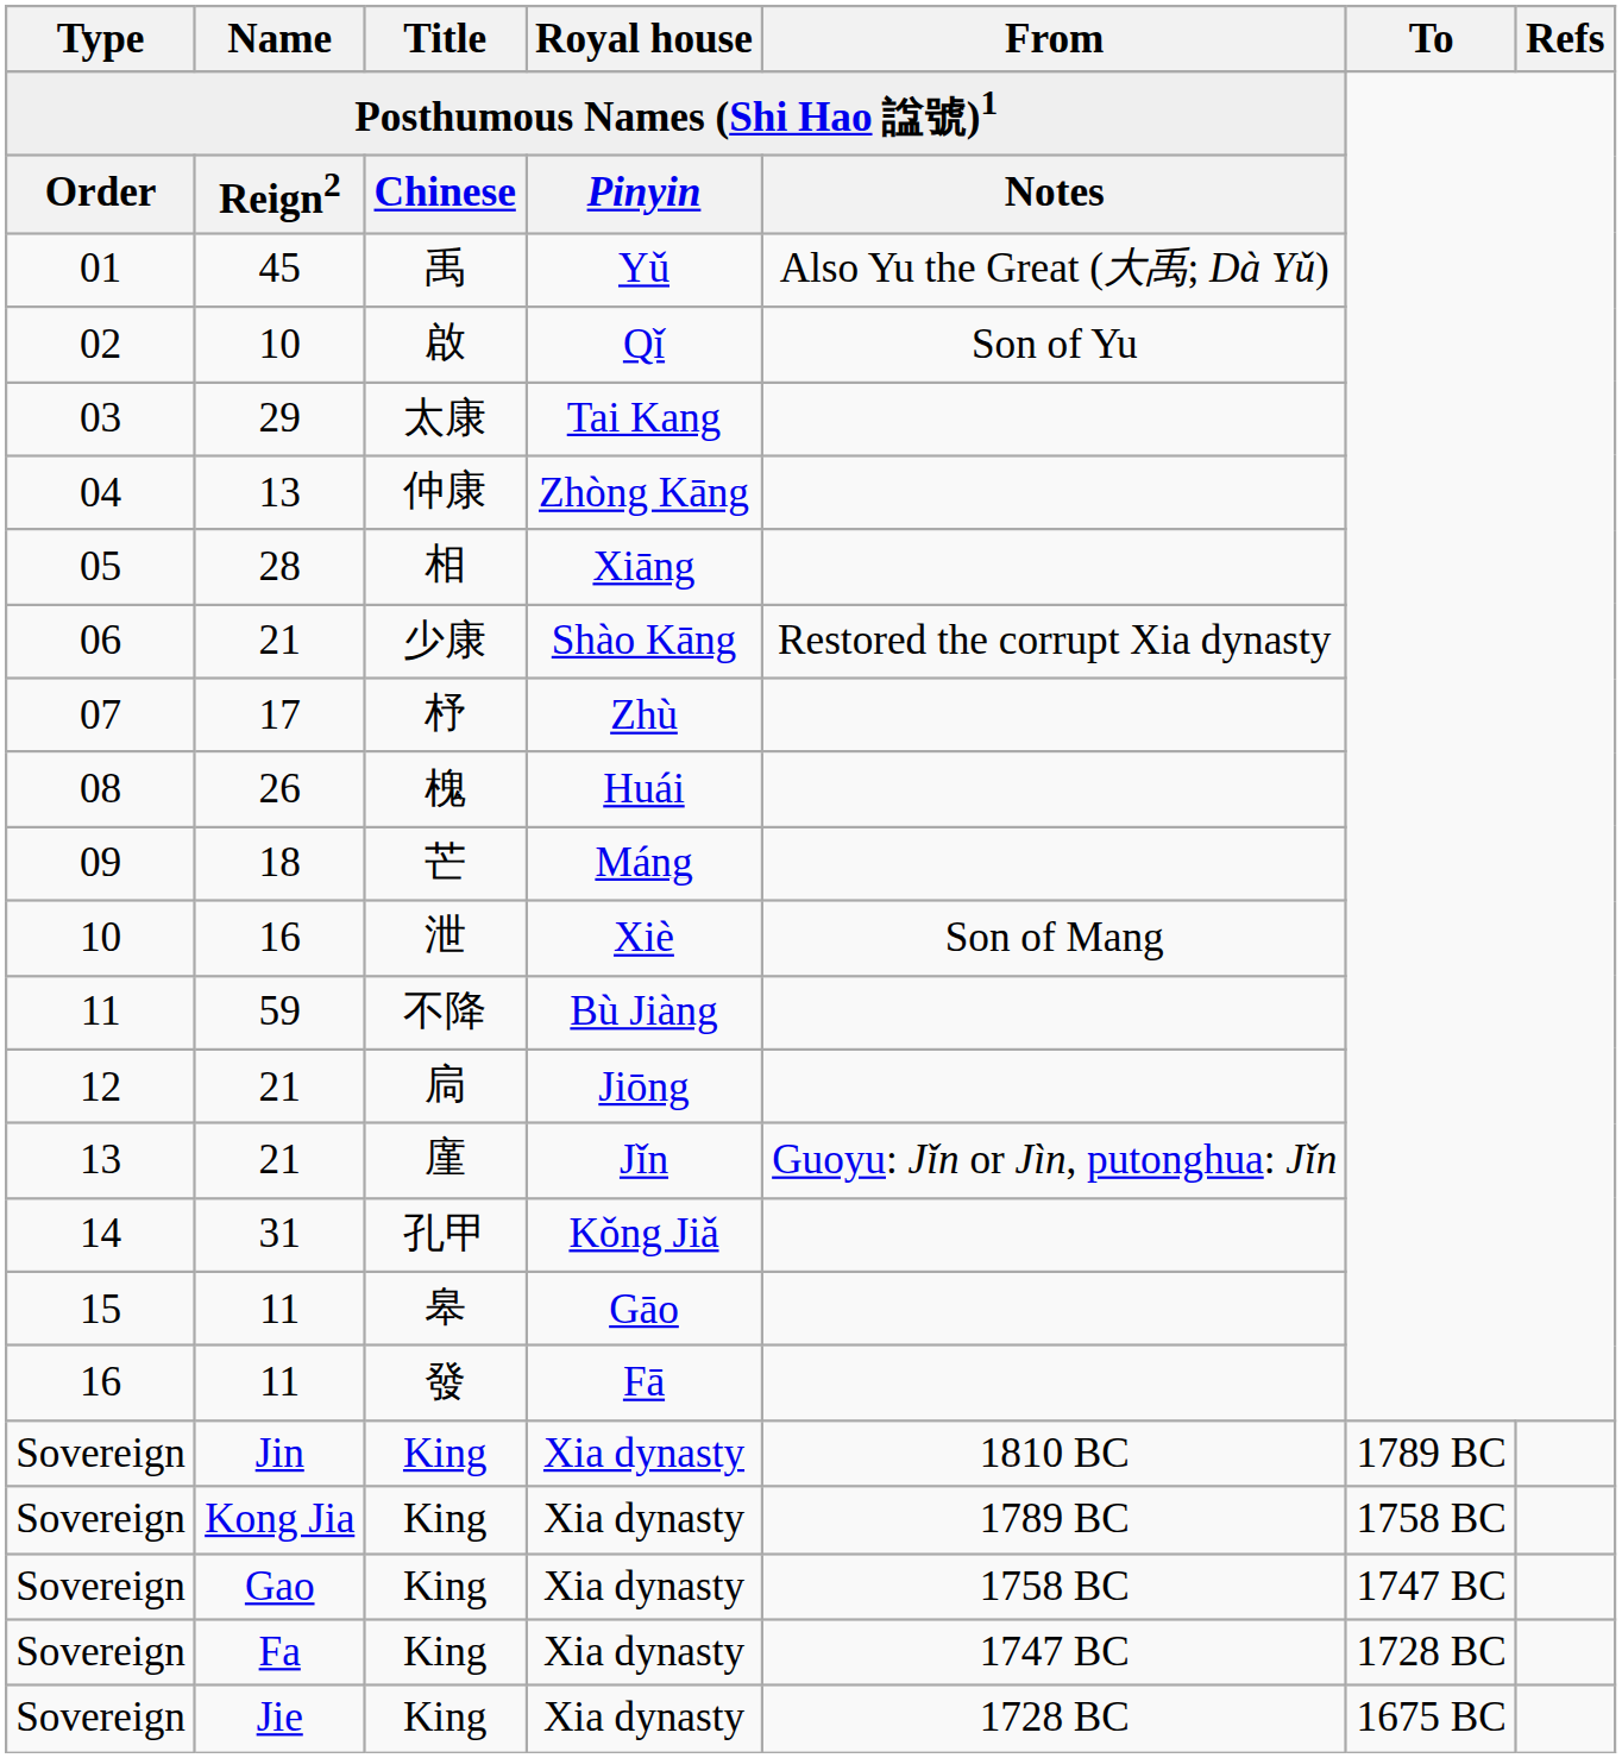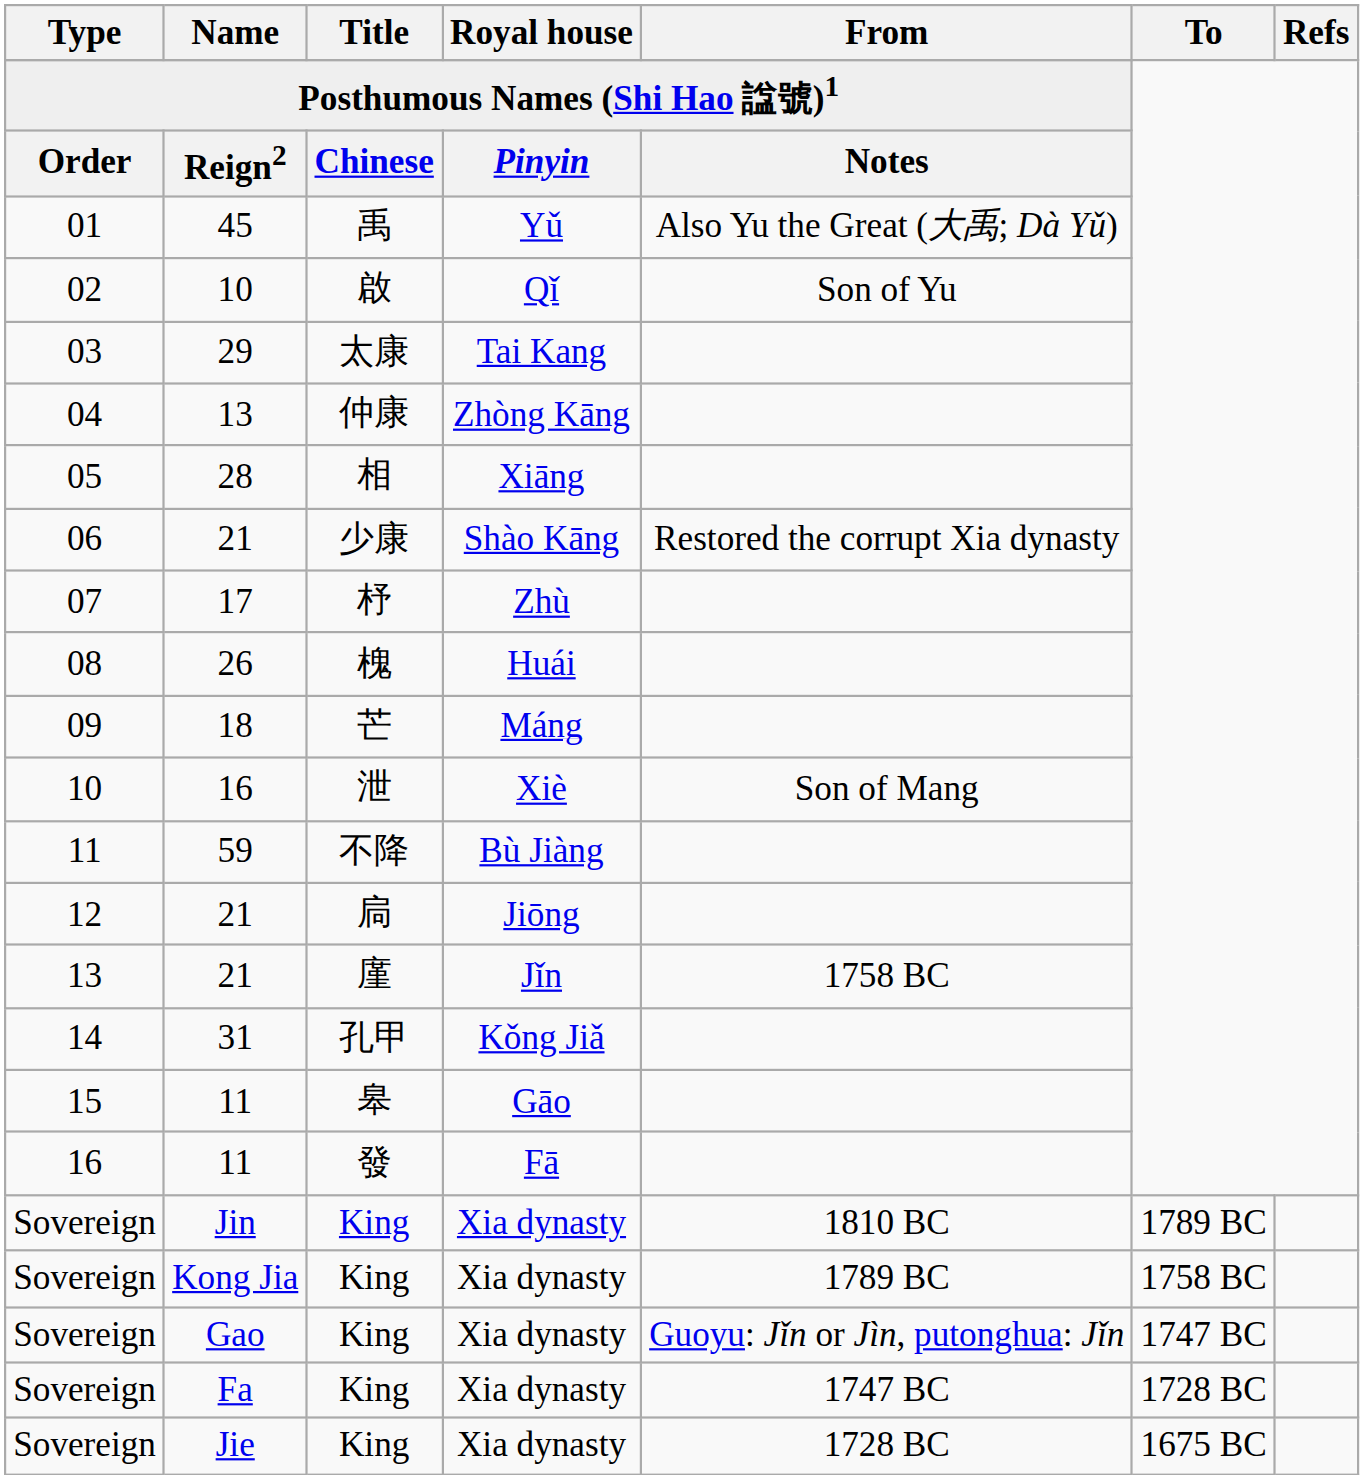13 / 21 | From: Guoyu: Jǐn or Jìn, putonghua: Jǐn -> 1758 BC
Gao | From: 1758 BC -> Guoyu: Jǐn or Jìn, putonghua: Jǐn
